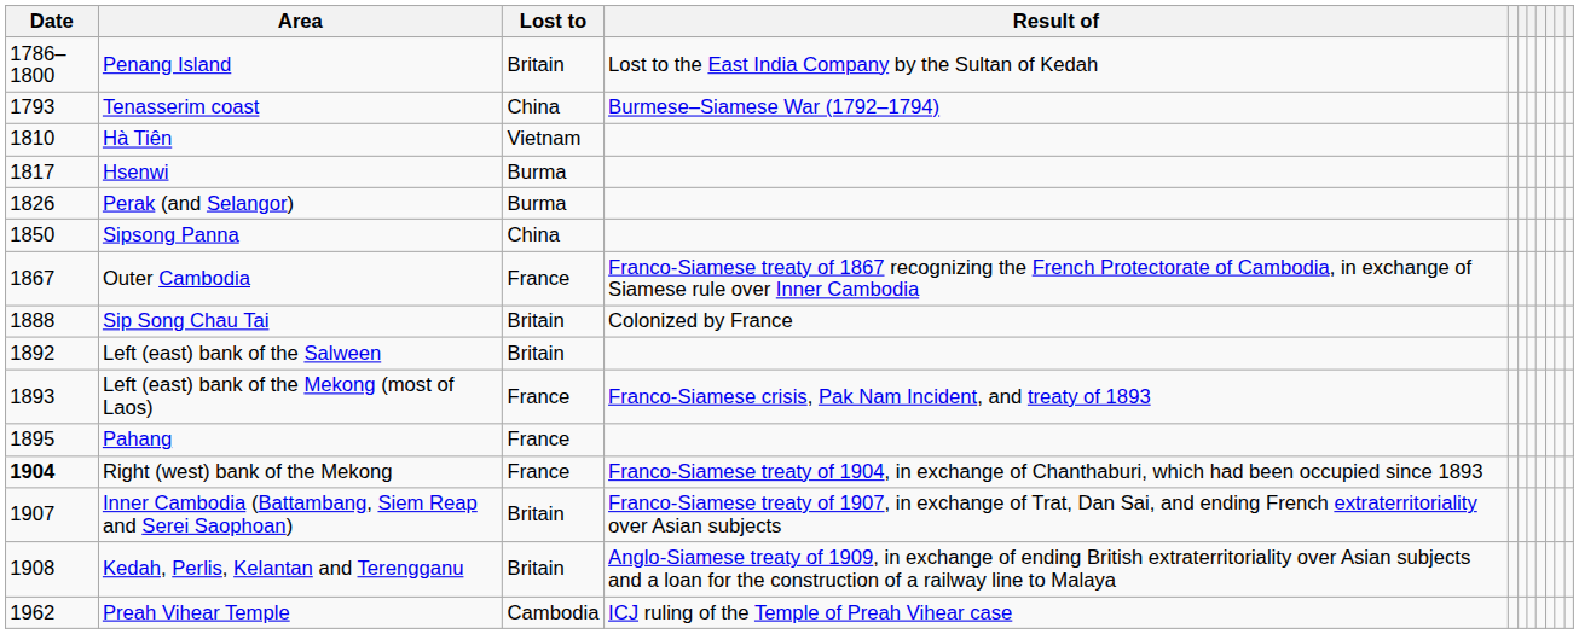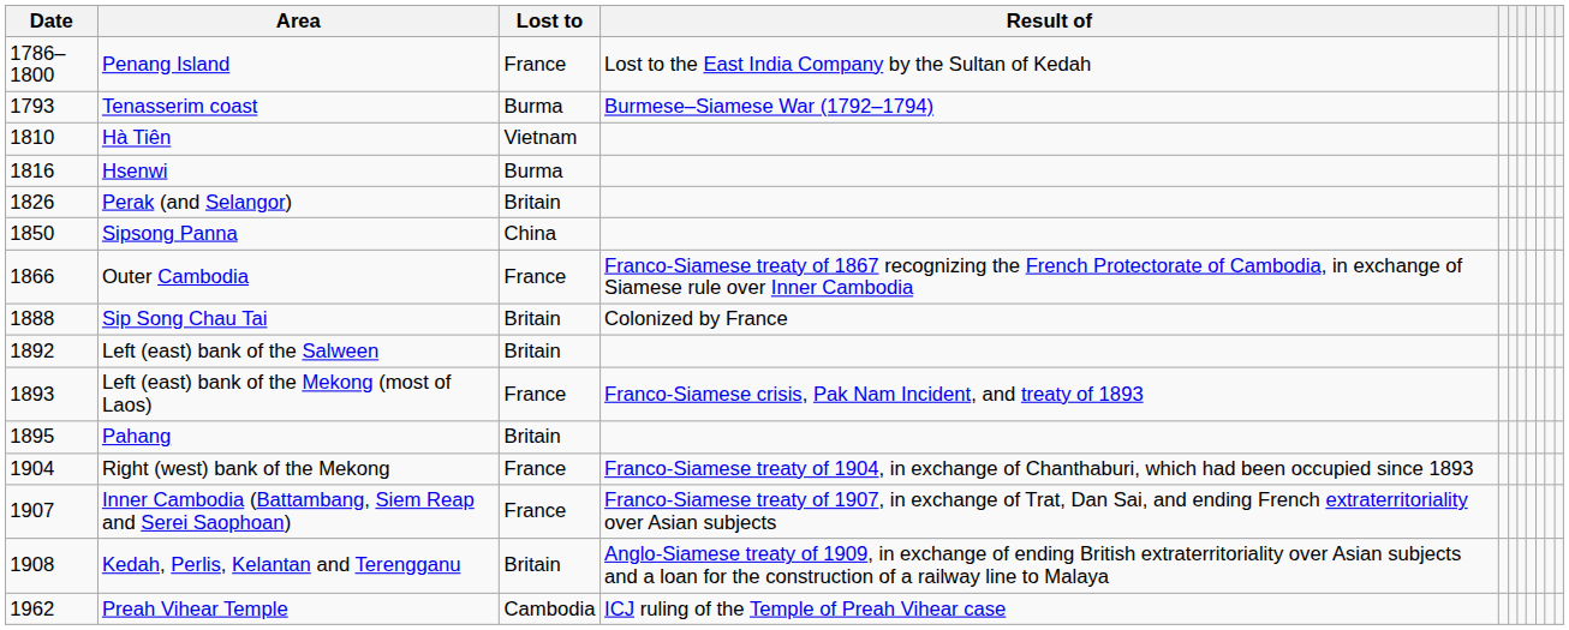Penang Island | Lost to: Britain -> France
Tenasserim coast | Lost to: China -> Burma
Hsenwi | Date: 1817 -> 1816
Perak (and Selangor) | Lost to: Burma -> Britain
Outer Cambodia | Date: 1867 -> 1866
Pahang | Lost to: France -> Britain
Right (west) bank of the Mekong | Date: bold -> normal
Inner Cambodia (Battambang, Siem Reap and Serei Saophoan) | Lost to: Britain -> France
